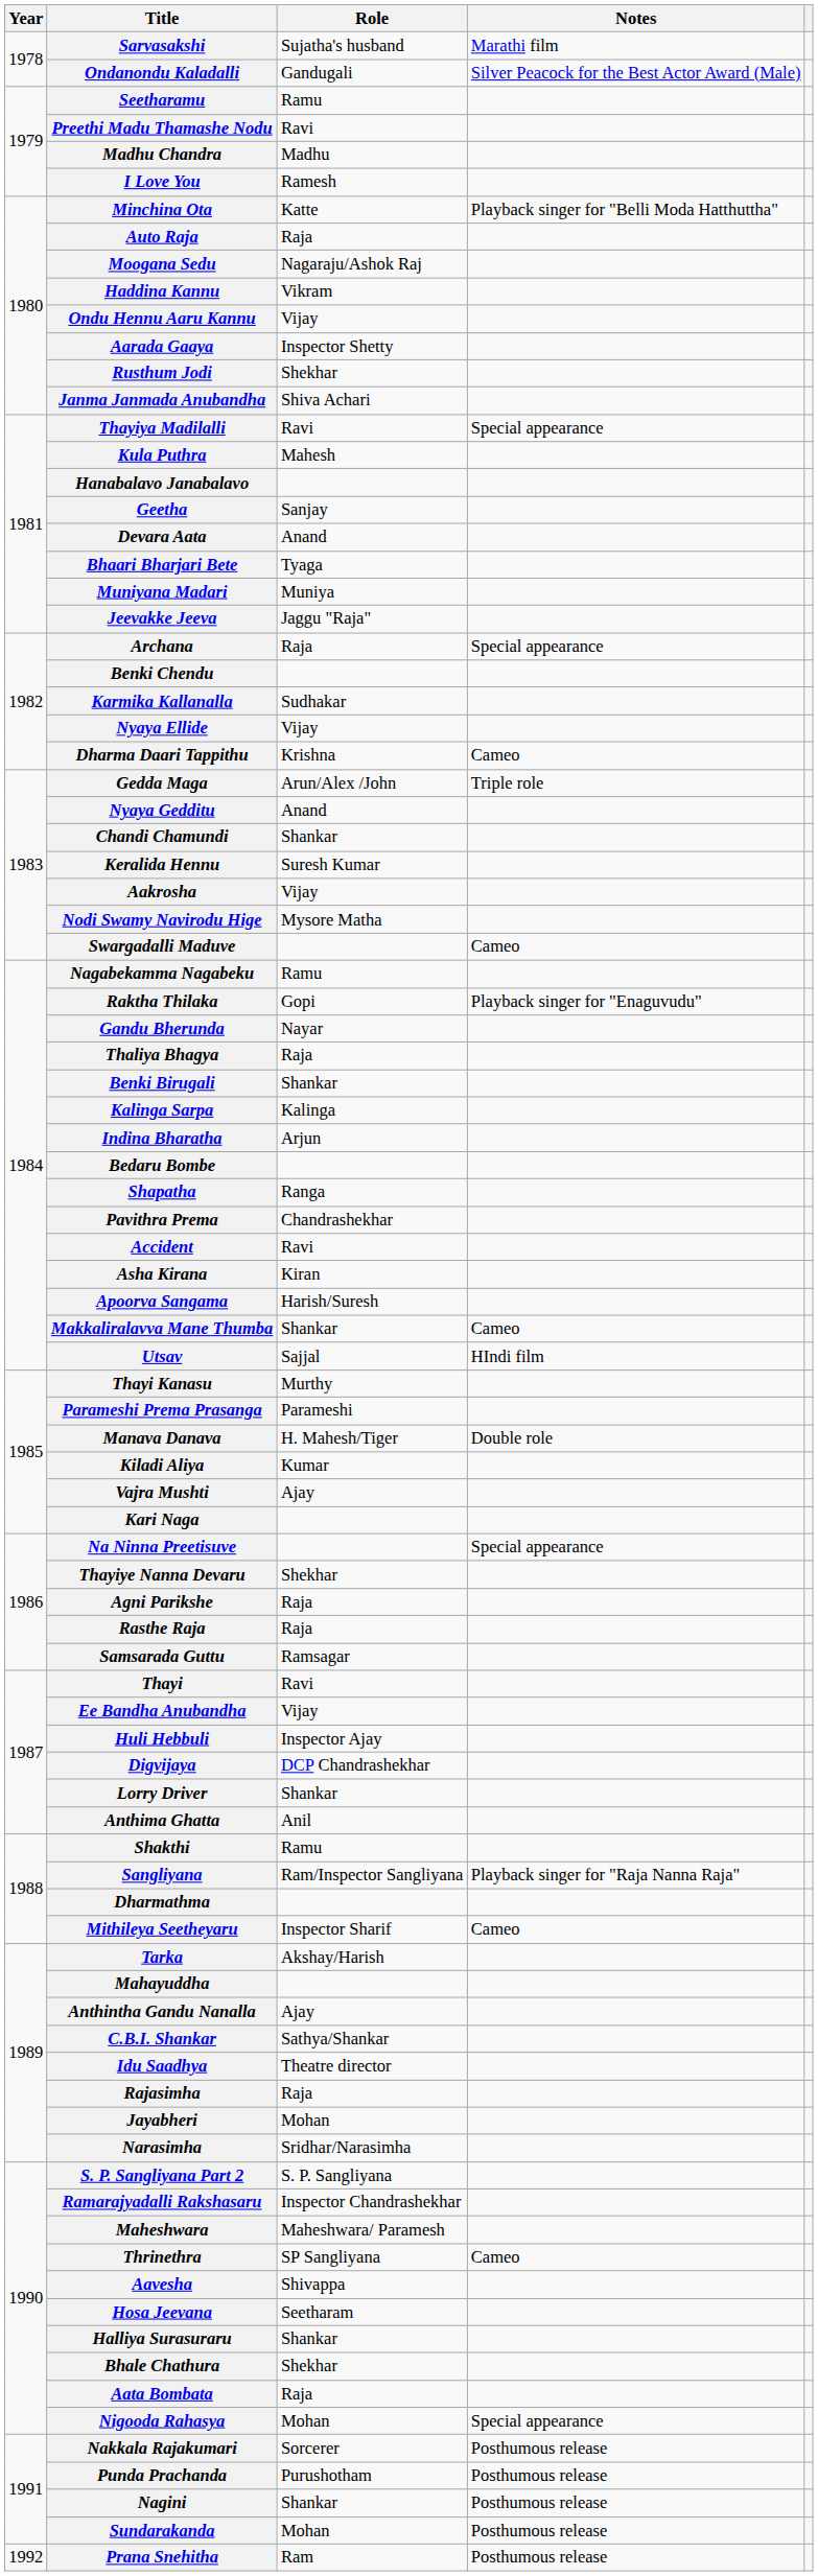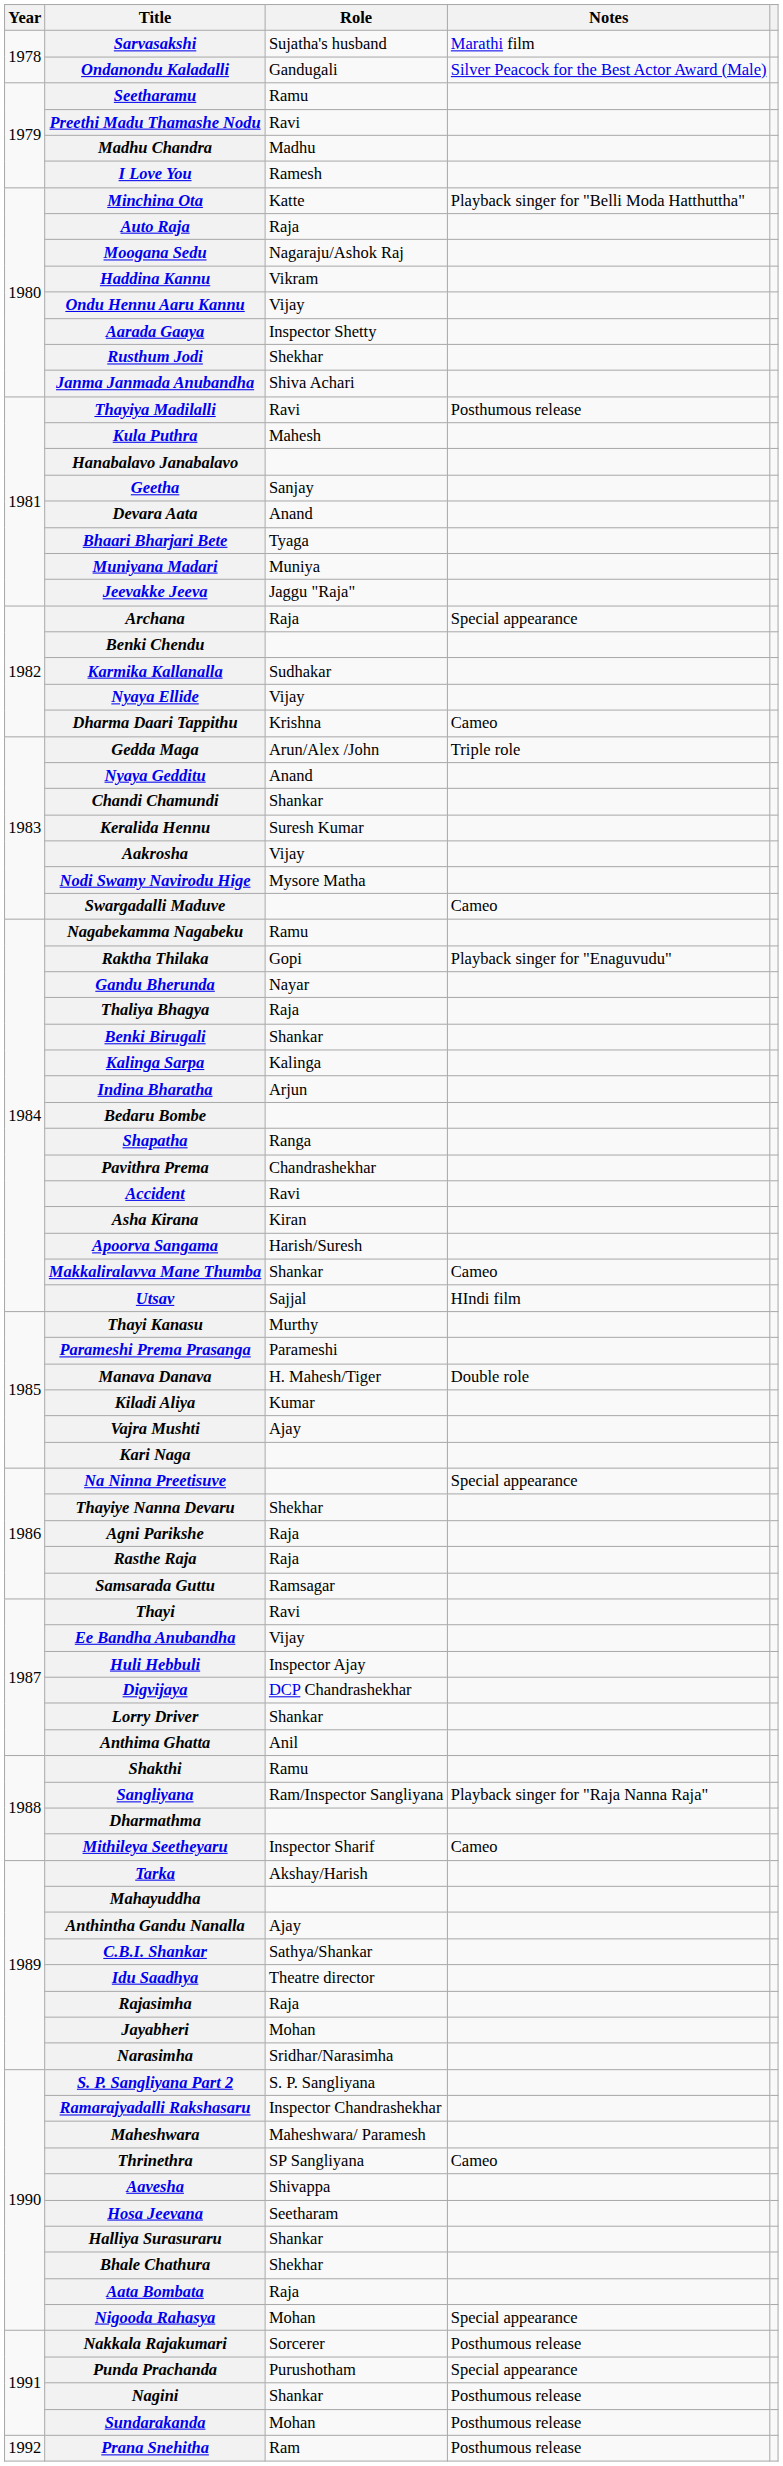Thayiya Madilalli | Notes: Special appearance -> Posthumous release
Punda Prachanda | Notes: Posthumous release -> Special appearance
